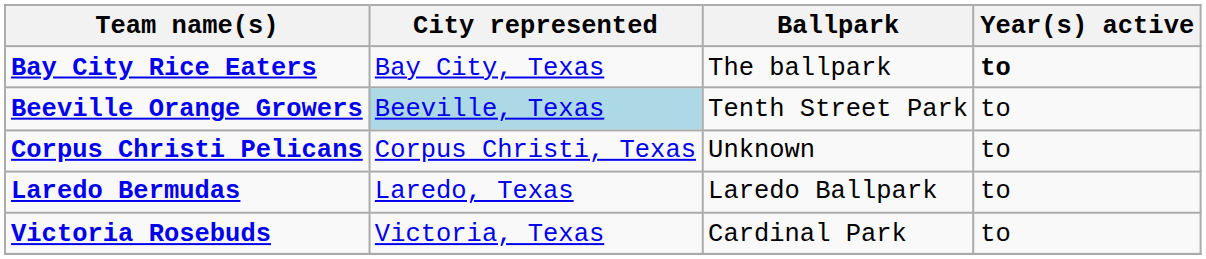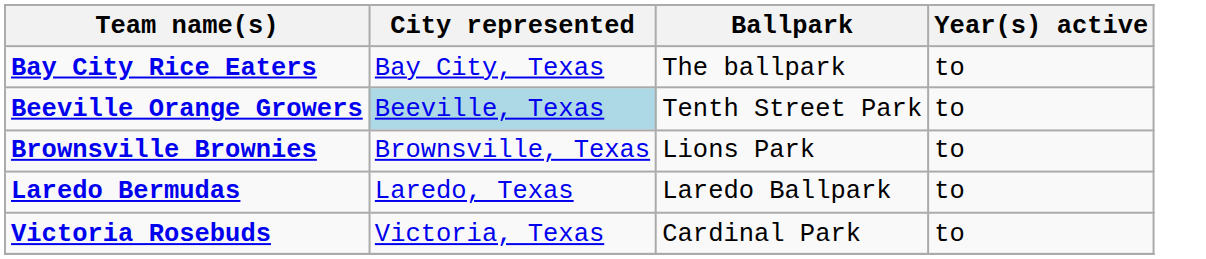Bay City Rice Eaters | Year(s) active: bold -> normal
+ row: Brownsville Brownies | Brownsville, Texas | Lions Park | to
- row: Corpus Christi Pelicans | Corpus Christi, Texas | Unknown | to
